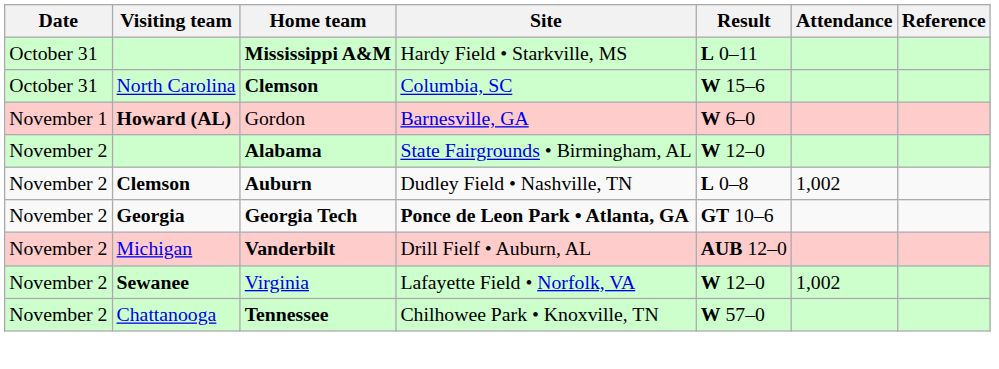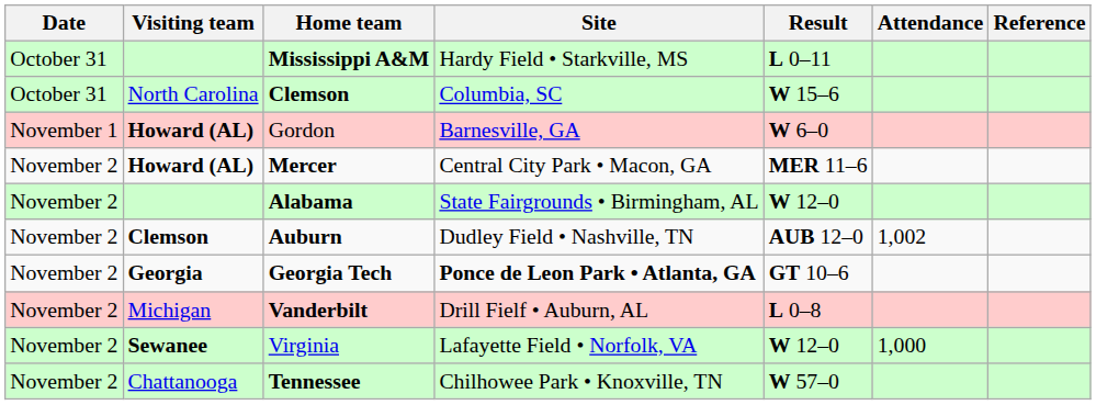+ row: November 2 | Howard (AL) | Mercer | Central City Park • Macon, GA | MER 11–6
Auburn | Result: L 0–8 -> AUB 12–0
Vanderbilt | Result: AUB 12–0 -> L 0–8
Virginia | Attendance: 1,002 -> 1,000
